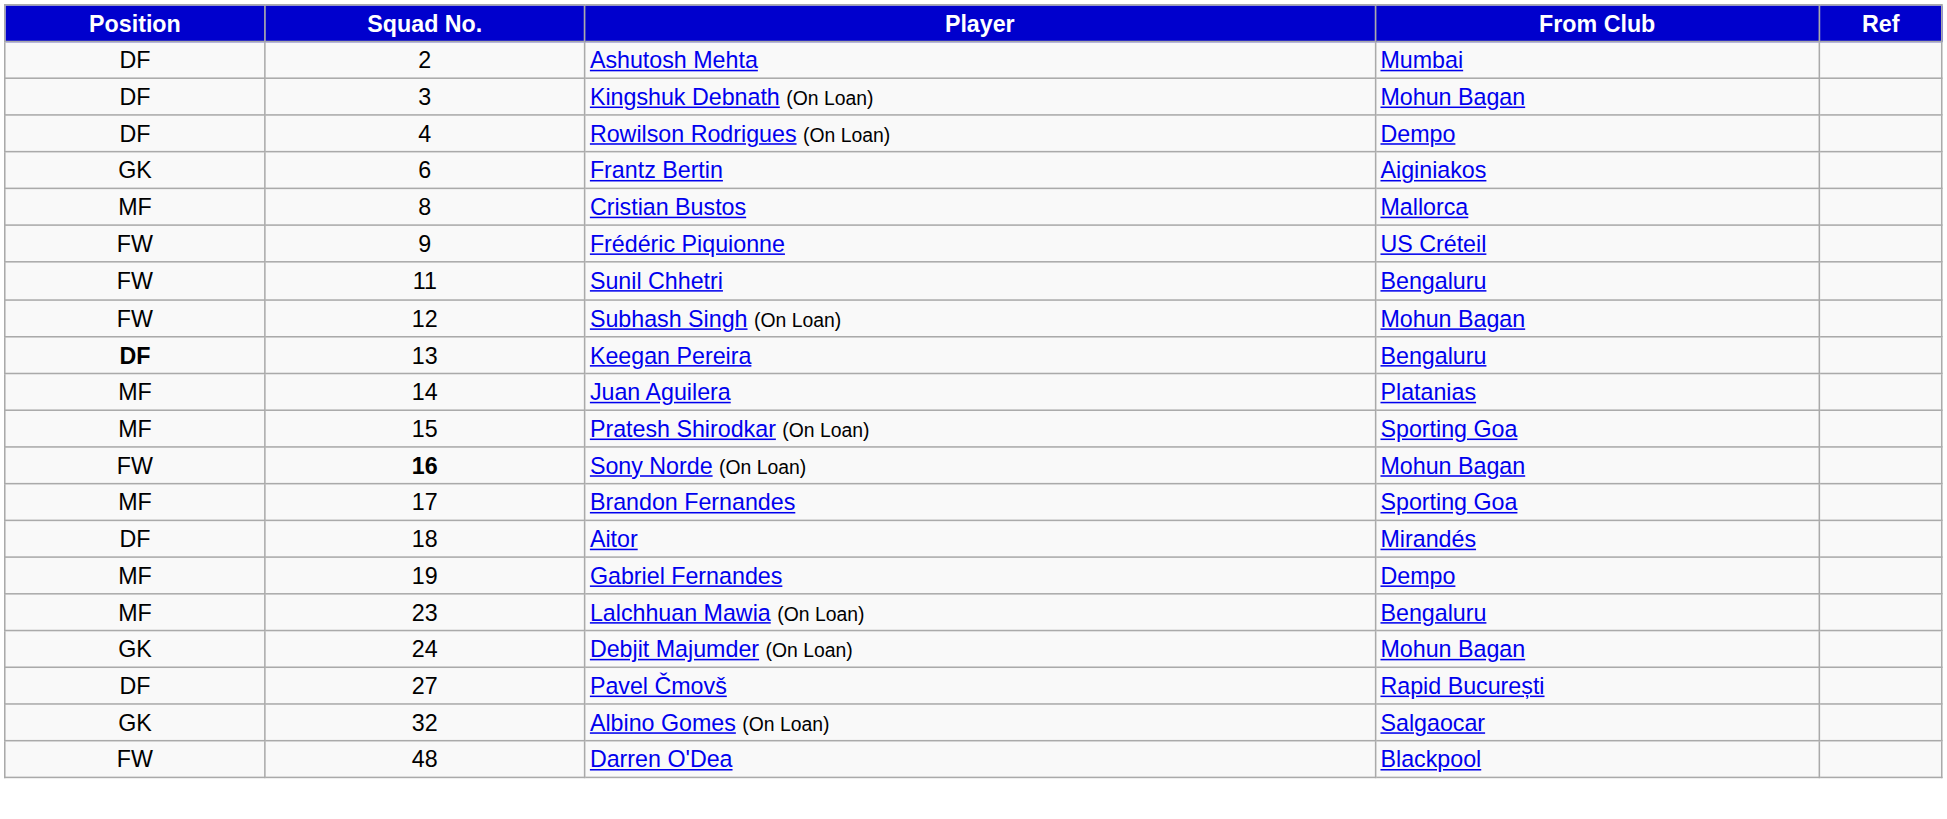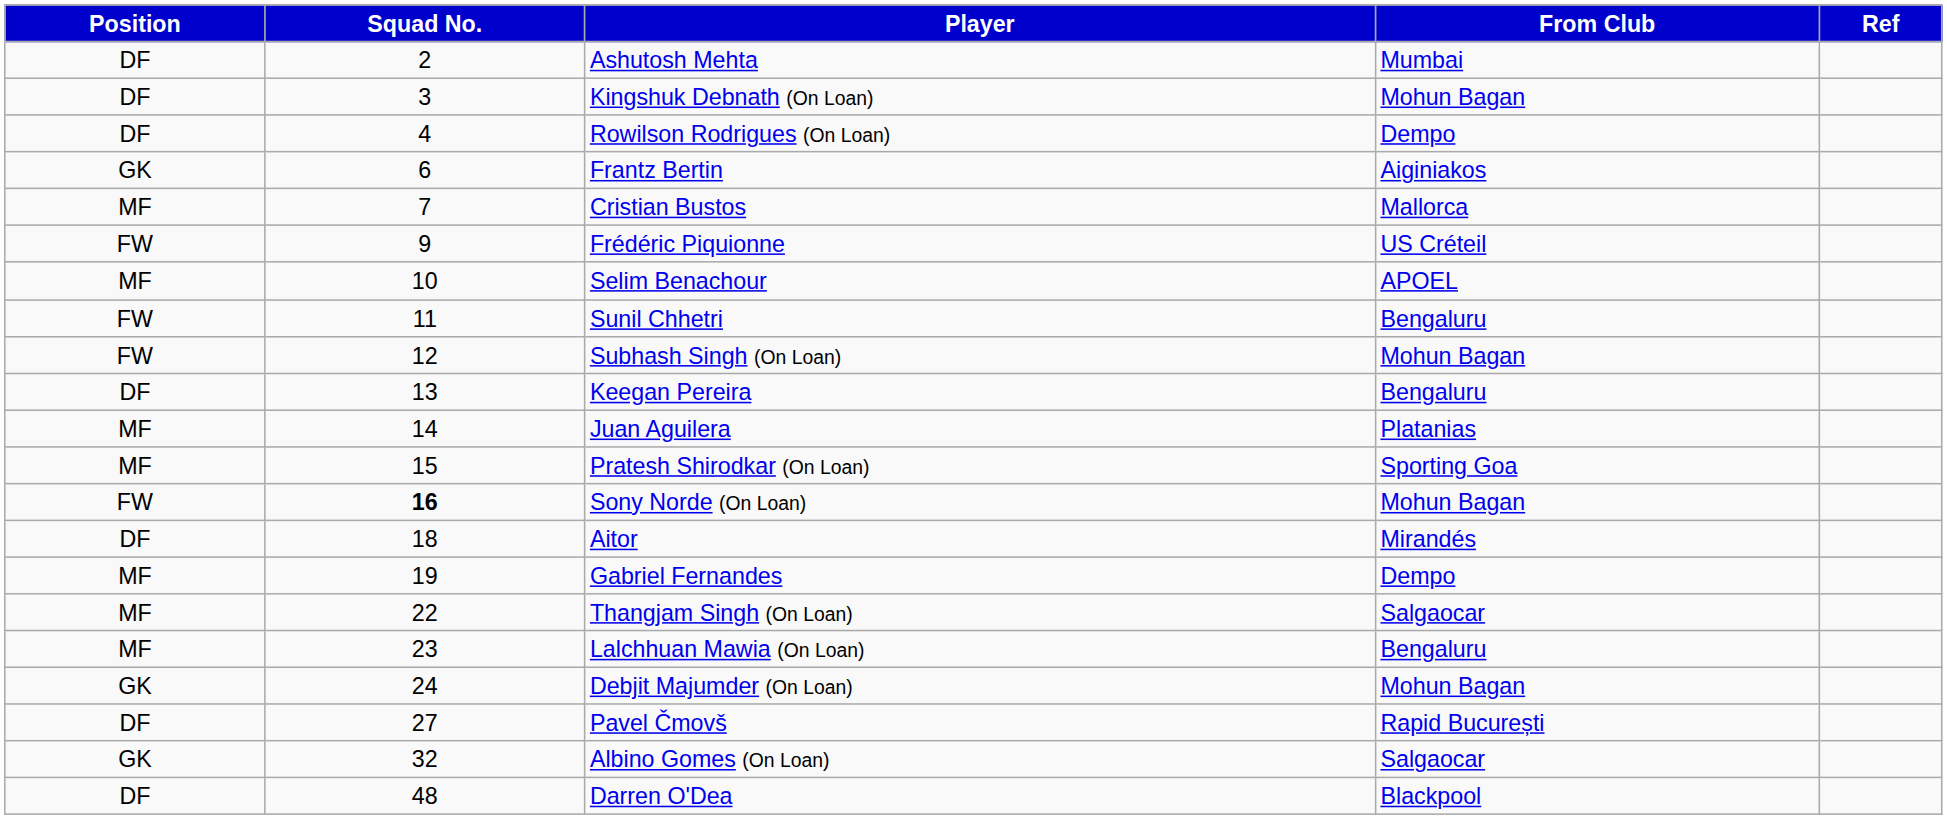Cristian Bustos | Squad No.: 8 -> 7
+ row: MF | 10 | Selim Benachour | APOEL
Keegan Pereira | Position: bold -> normal
- row: MF | 17 | Brandon Fernandes | Sporting Goa
+ row: MF | 22 | Thangjam Singh (On Loan) | Salgaocar
Darren O'Dea | Position: FW -> DF
